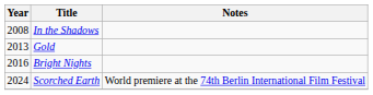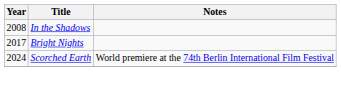- row: 2013 | Gold
Bright Nights | Year: 2016 -> 2017
